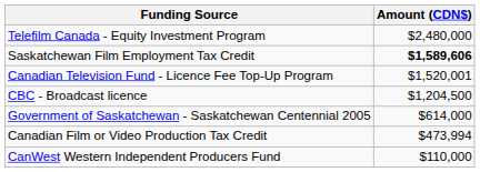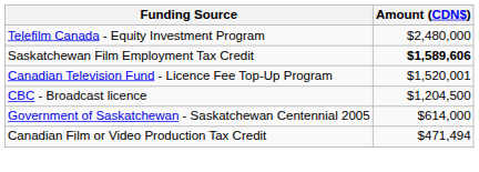Canadian Film or Video Production Tax Credit | Amount (CDN$): $473,994 -> $471,494
- row: CanWest Western Independent Producers Fund | $110,000
